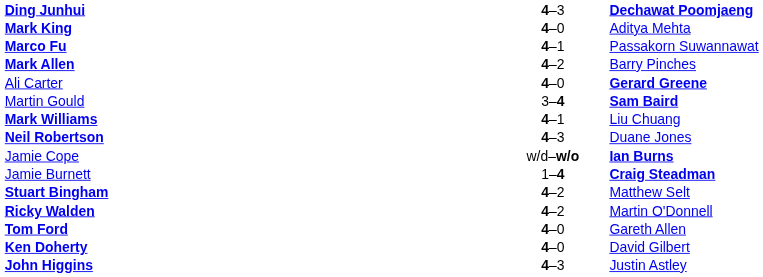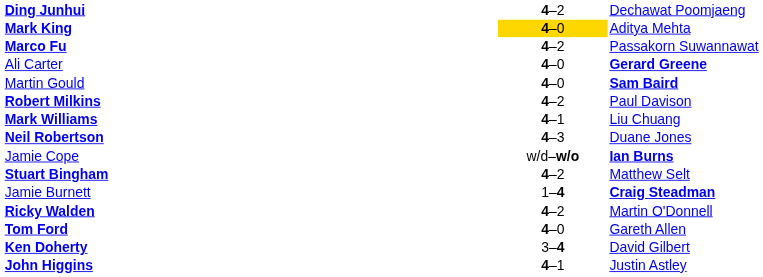Ding Junhui | column 2: 4–3 -> 4–2
Ding Junhui | column 3: bold -> normal
Mark King | column 2: no background -> gold background
Marco Fu | column 2: 4–1 -> 4–2
- row: Mark Allen | 4–2 | Barry Pinches
Martin Gould | column 2: 3–4 -> 4–0
+ row: Robert Milkins | 4–2 | Paul Davison
rows swapped: Jamie Burnett <-> Stuart Bingham
Ken Doherty | column 2: 4–0 -> 3–4
John Higgins | column 2: 4–3 -> 4–1
